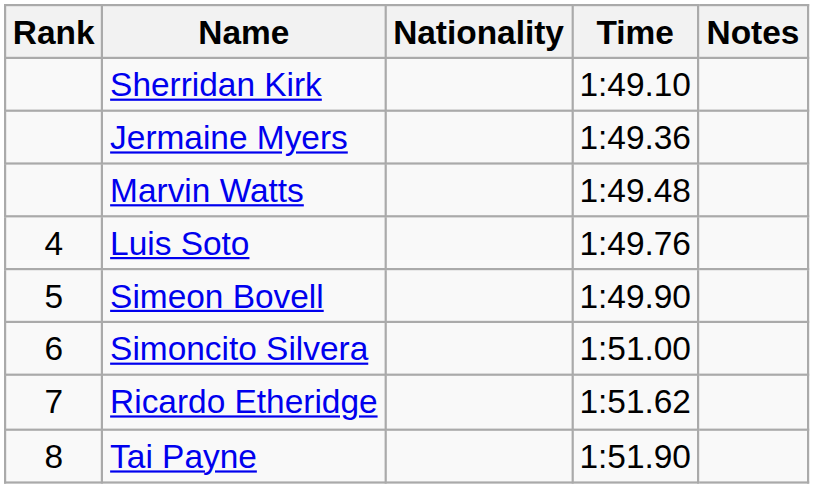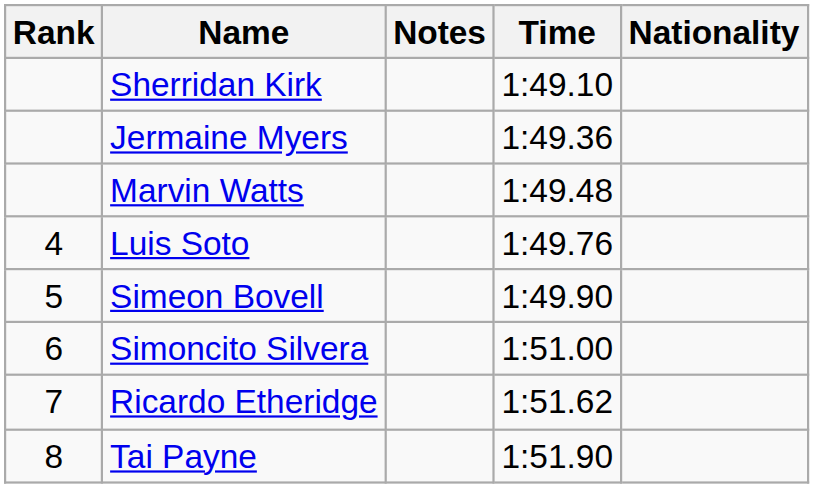columns swapped: Nationality <-> Notes
